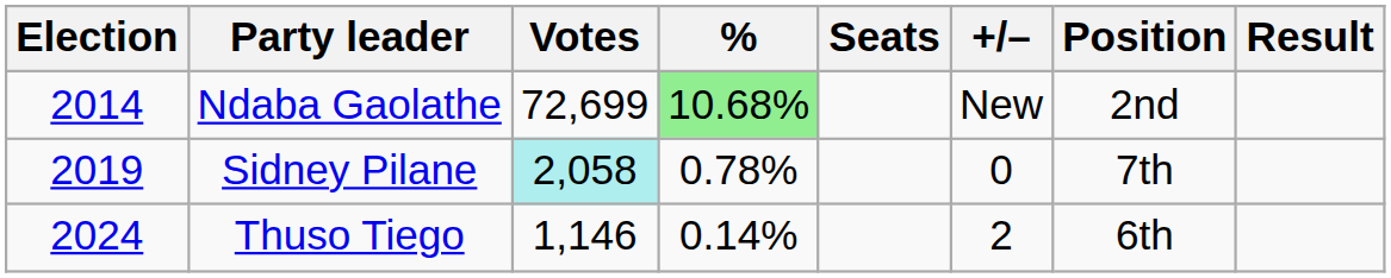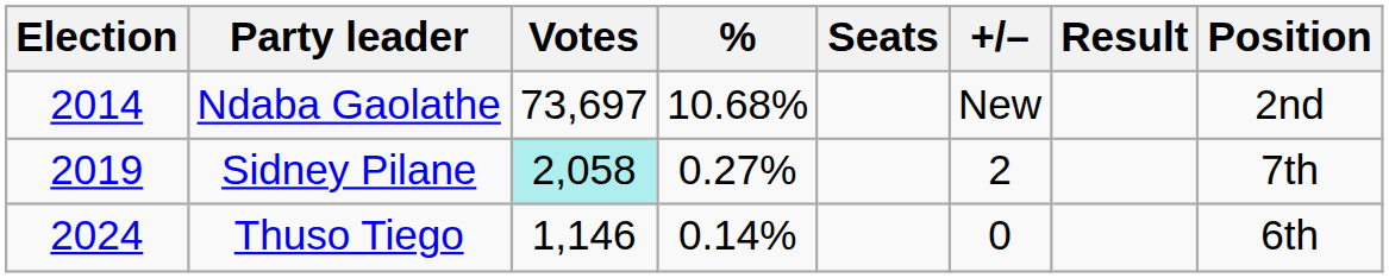columns swapped: Position <-> Result
Ndaba Gaolathe | Votes: 72,699 -> 73,697
Ndaba Gaolathe | %: lightgreen background -> no background
Sidney Pilane | %: 0.78% -> 0.27%
Sidney Pilane | +/–: 0 -> 2
Thuso Tiego | +/–: 2 -> 0
